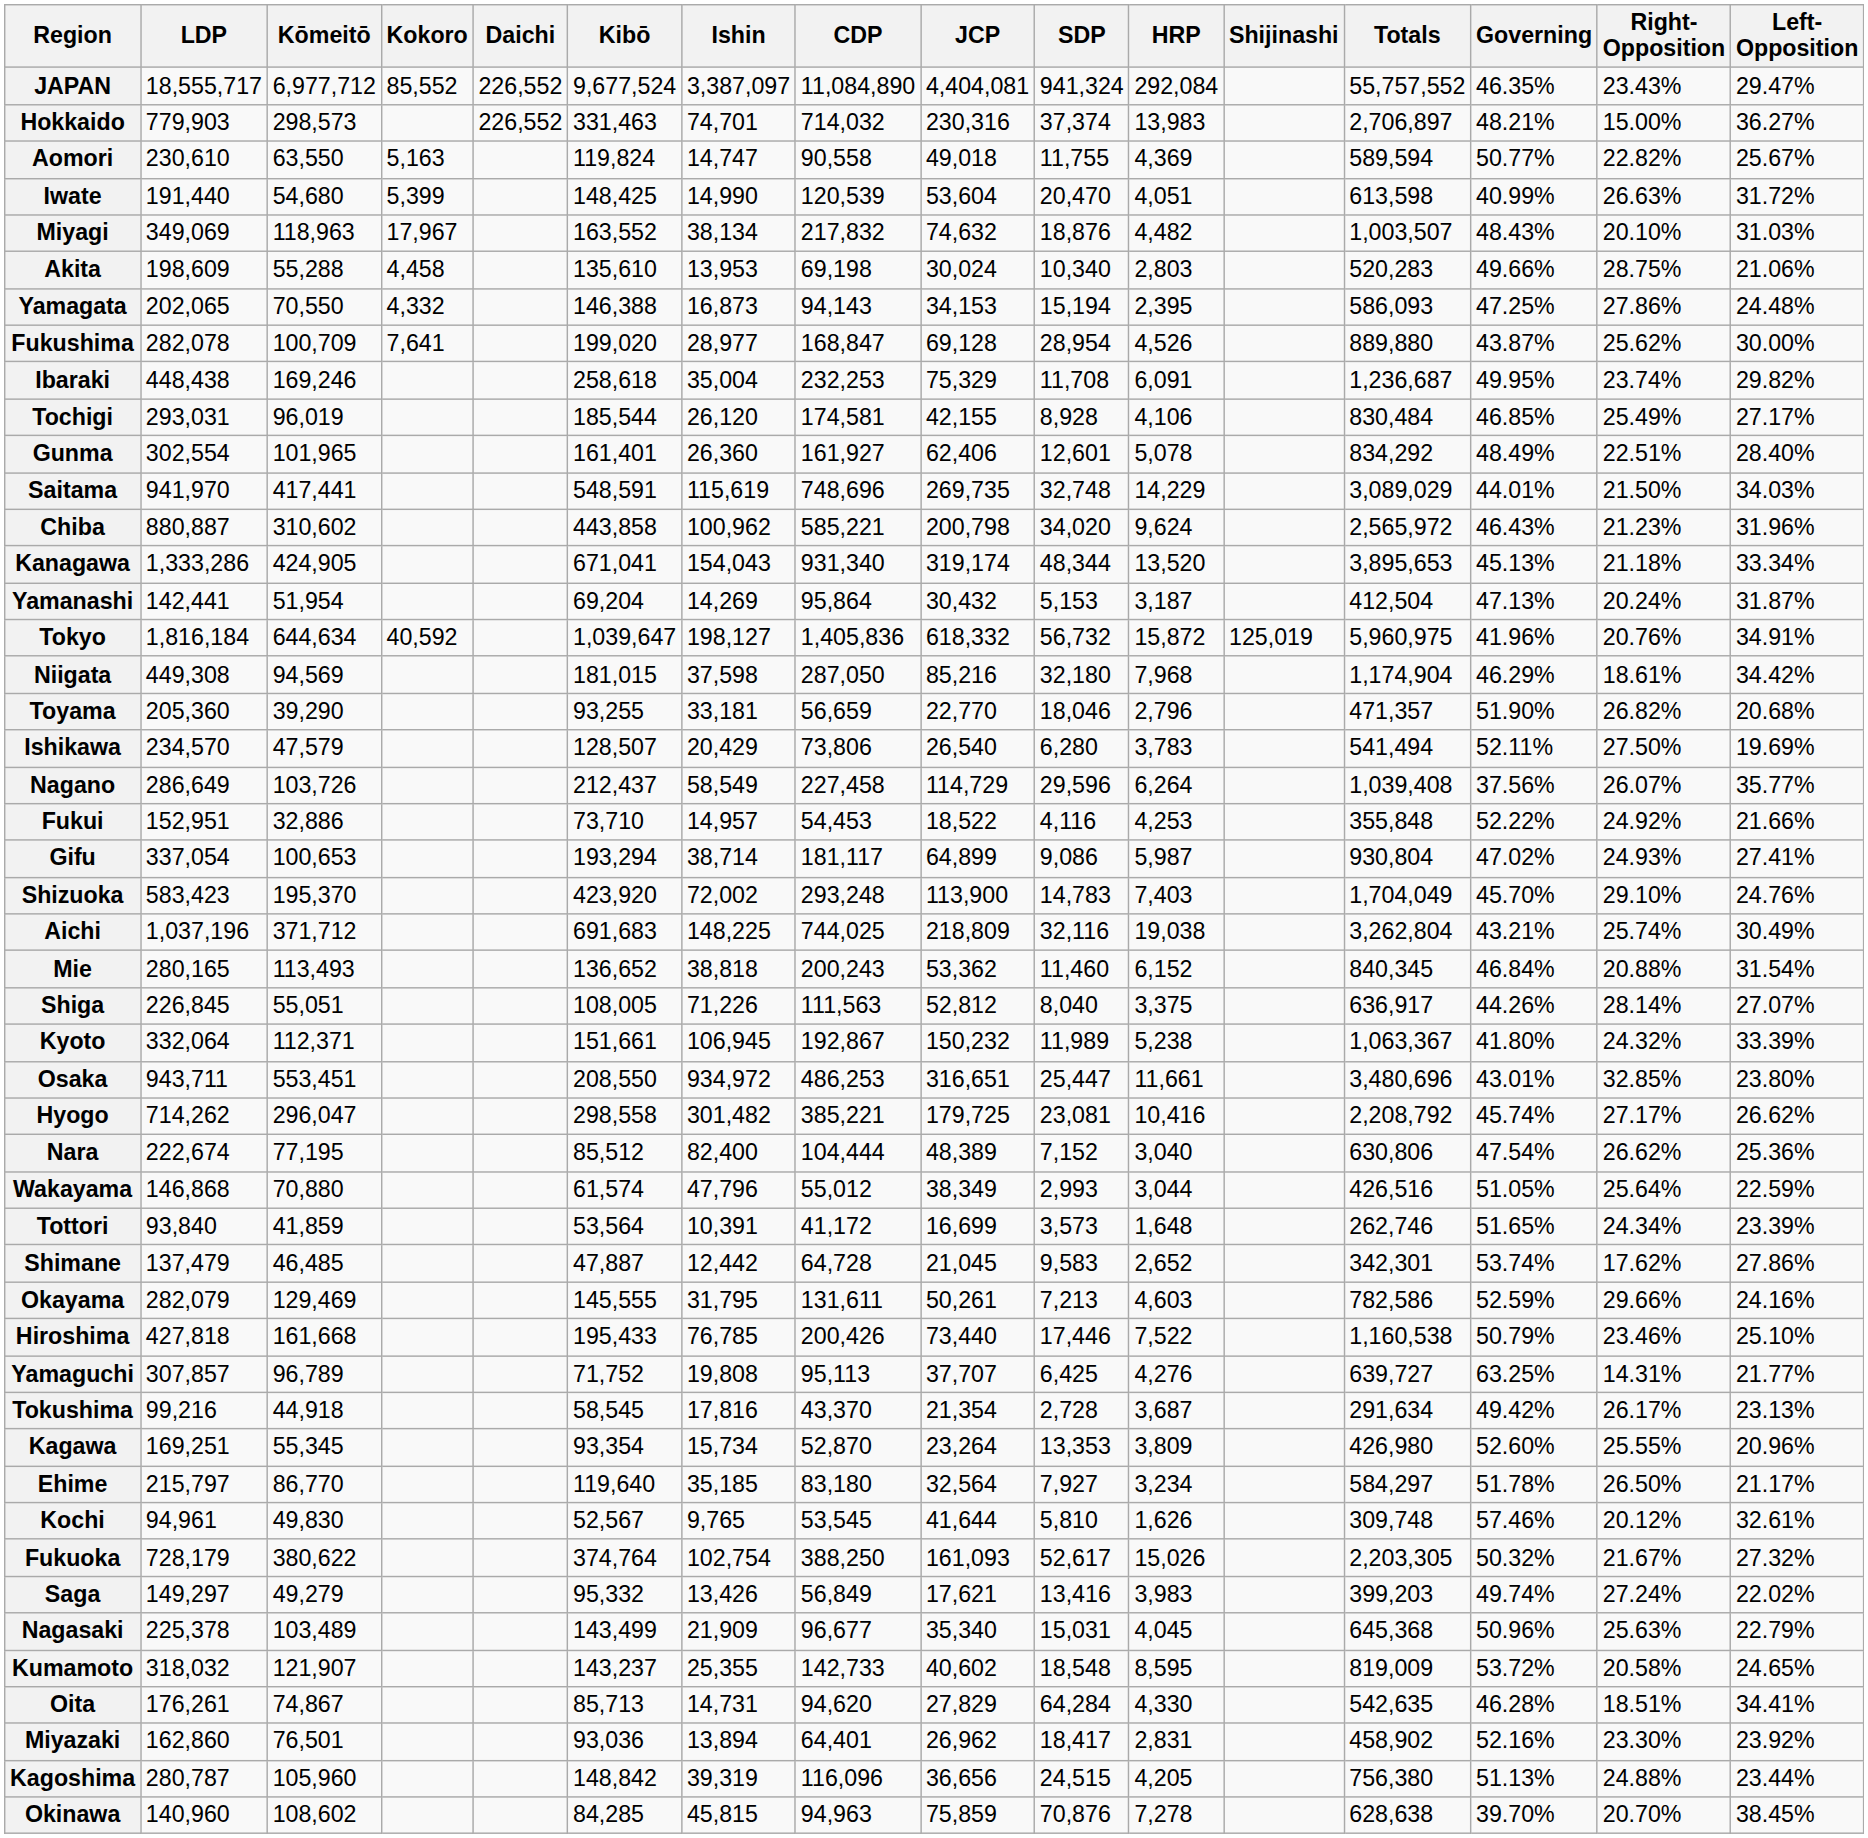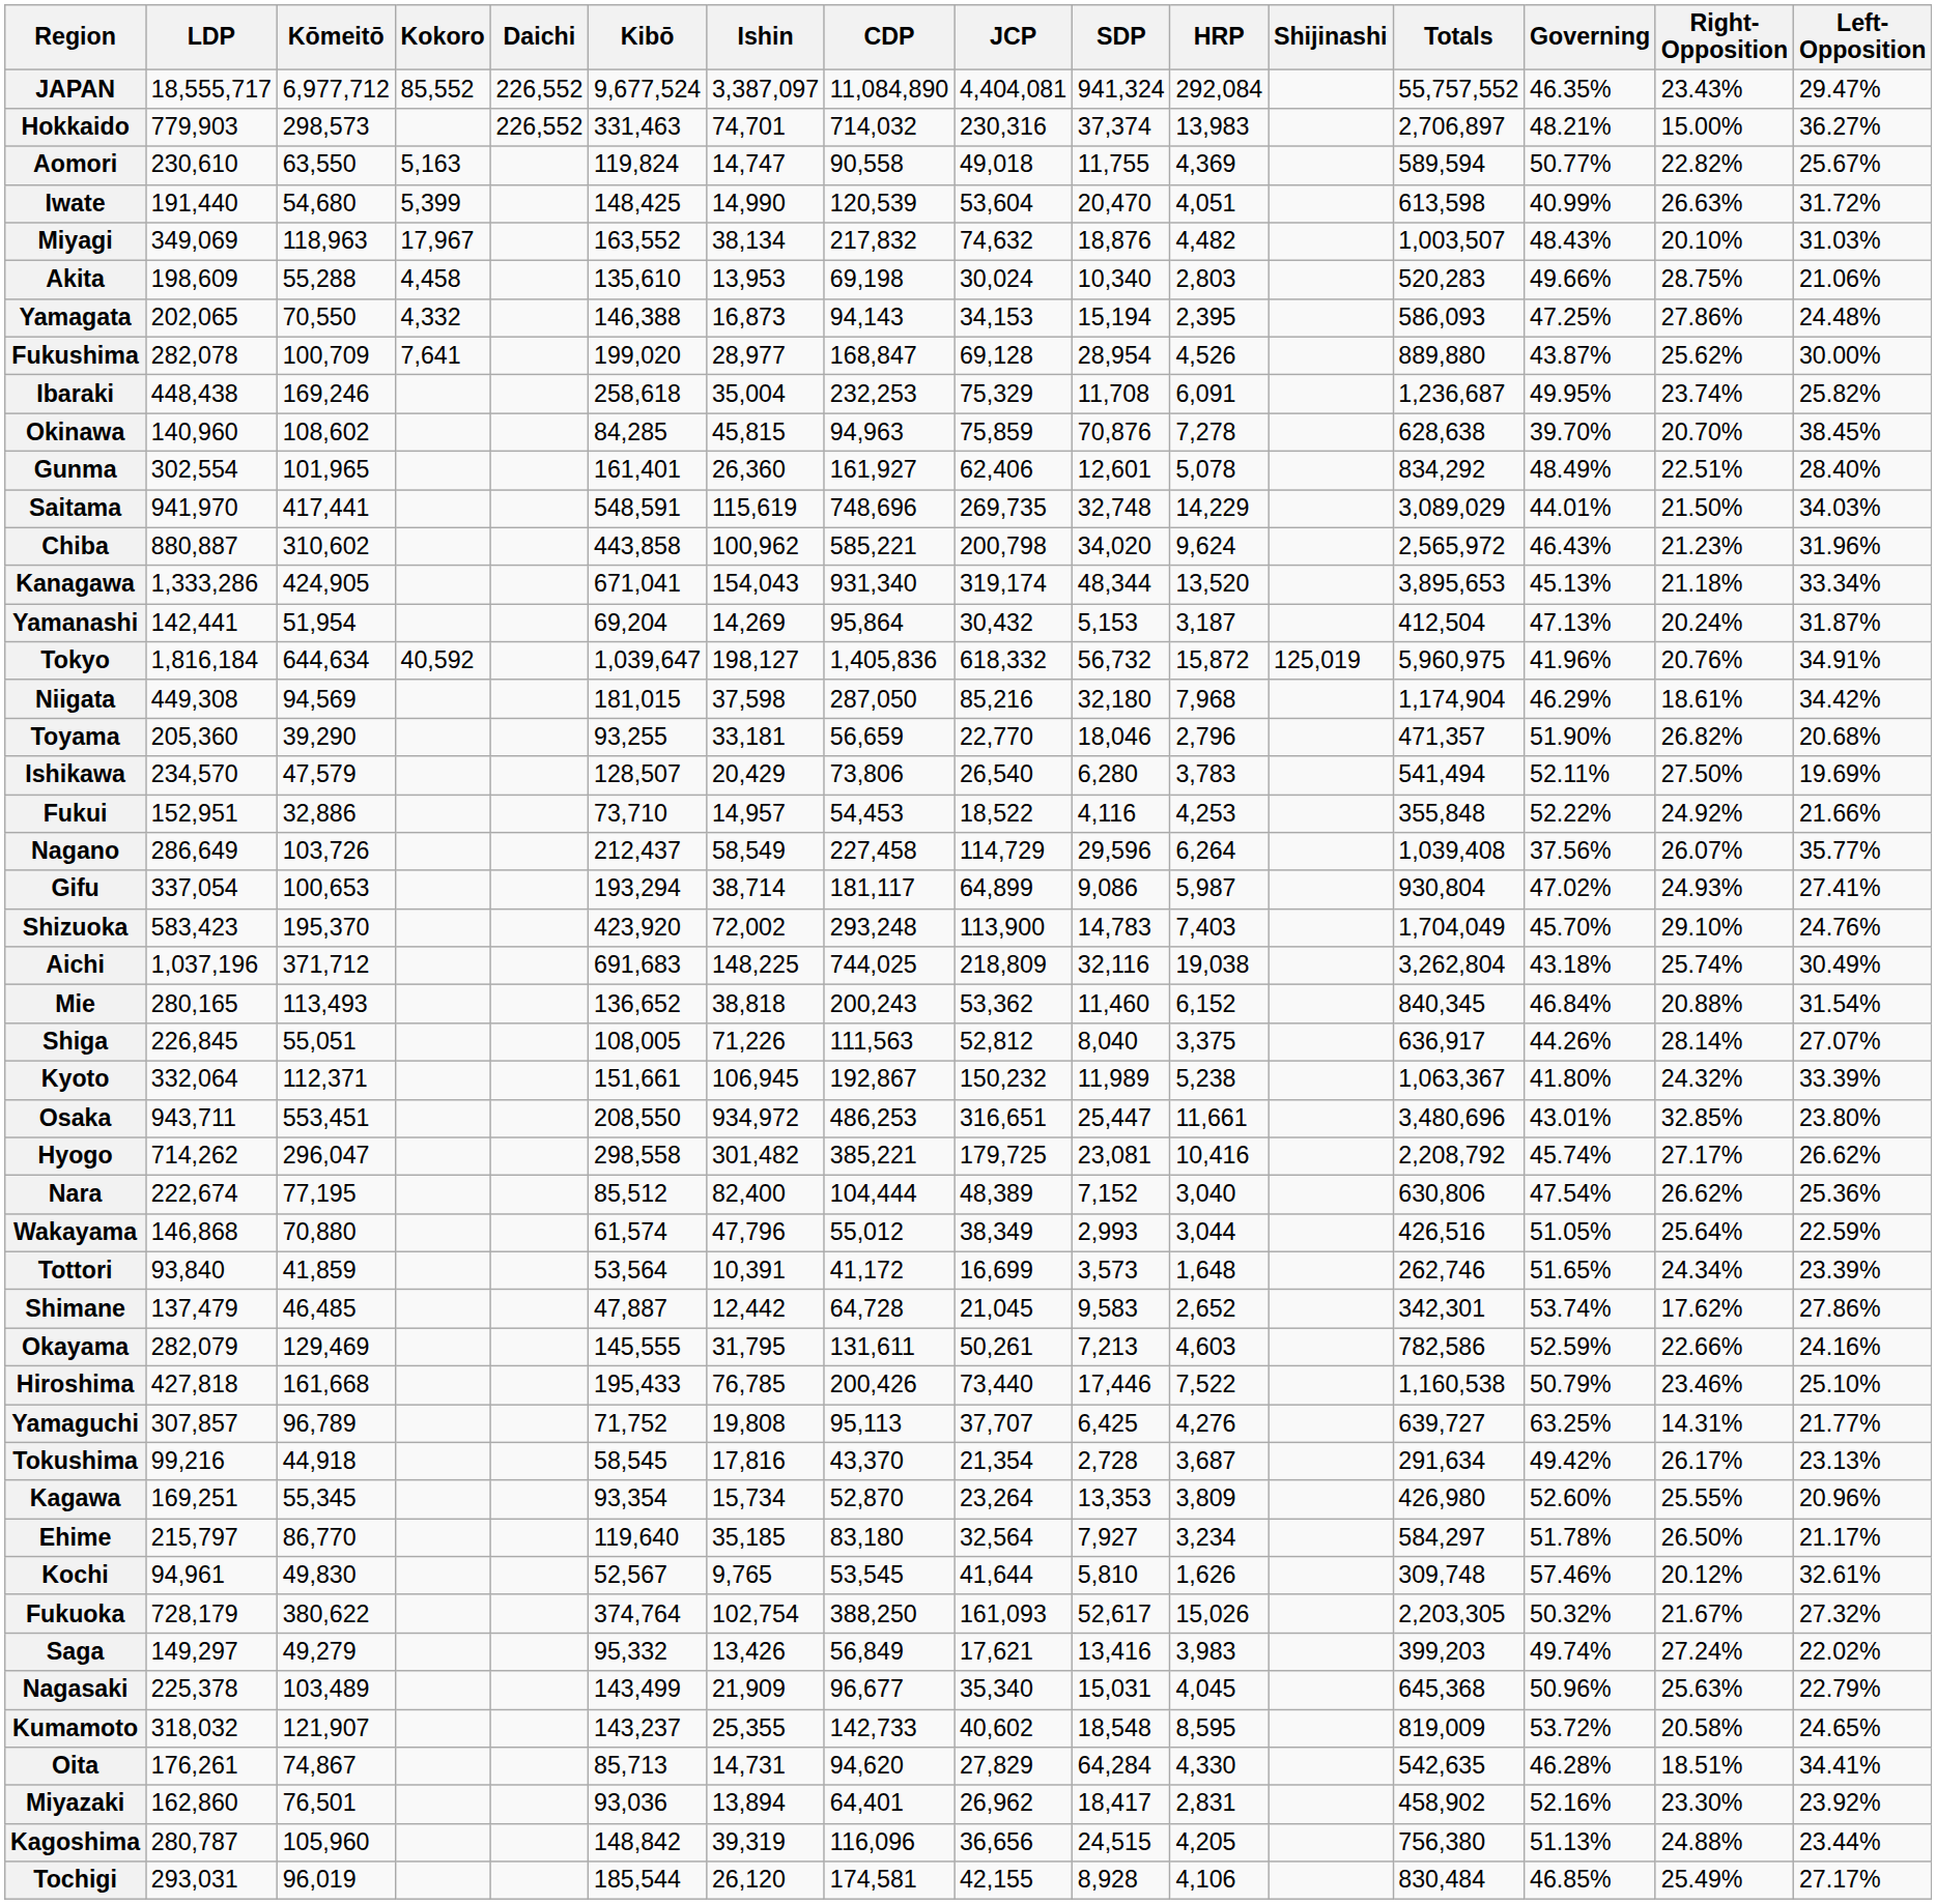Ibaraki | Left-Opposition: 29.82% -> 25.82%
rows swapped: Tochigi <-> Okinawa
rows swapped: Fukui <-> Nagano
Aichi | Governing: 43.21% -> 43.18%
Okayama | Right-Opposition: 29.66% -> 22.66%
